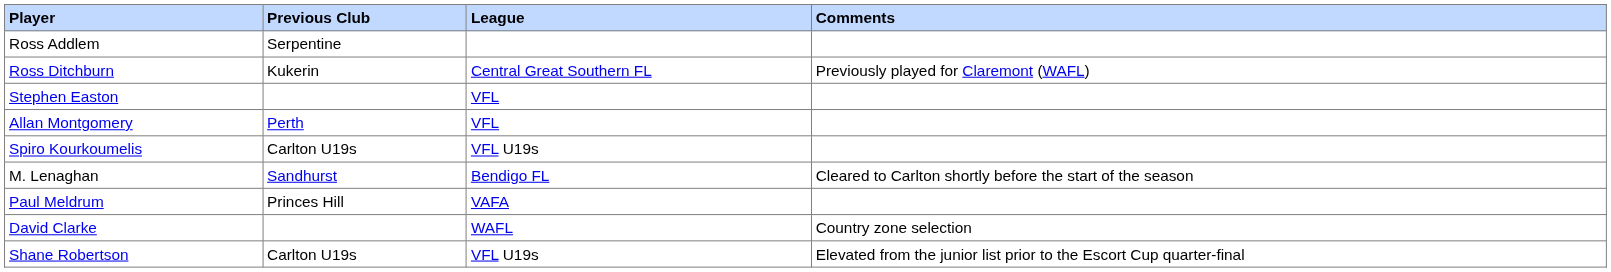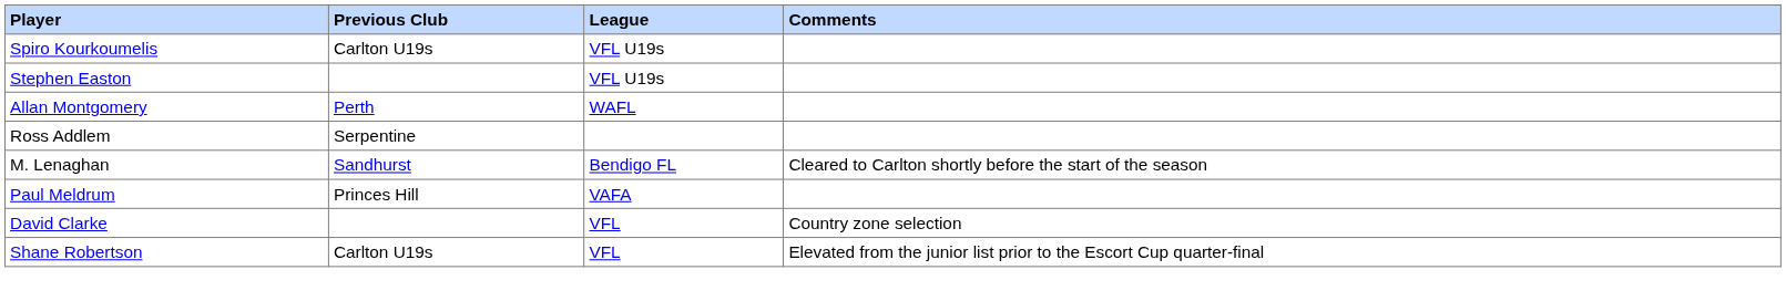rows swapped: Ross Addlem <-> Spiro Kourkoumelis
- row: Ross Ditchburn | Kukerin | Central Great Southern FL | Previously played for Claremont (WAFL)
Stephen Easton | League: VFL -> VFL U19s
Allan Montgomery | League: VFL -> WAFL
David Clarke | League: WAFL -> VFL
Shane Robertson | League: VFL U19s -> VFL
